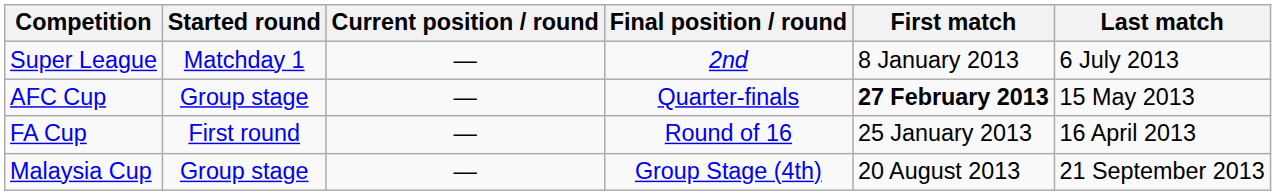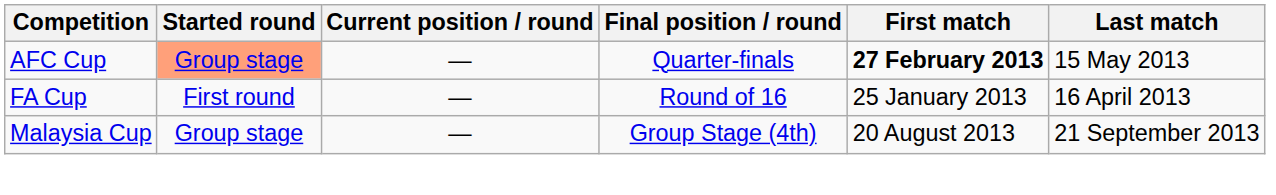- row: Super League | Matchday 1 | — | 2nd | 8 January 2013 | 6 July 2013
AFC Cup | Started round: no background -> lightsalmon background
